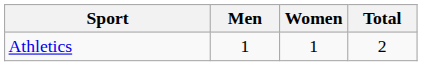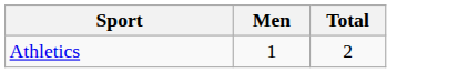- column: Women | 1
